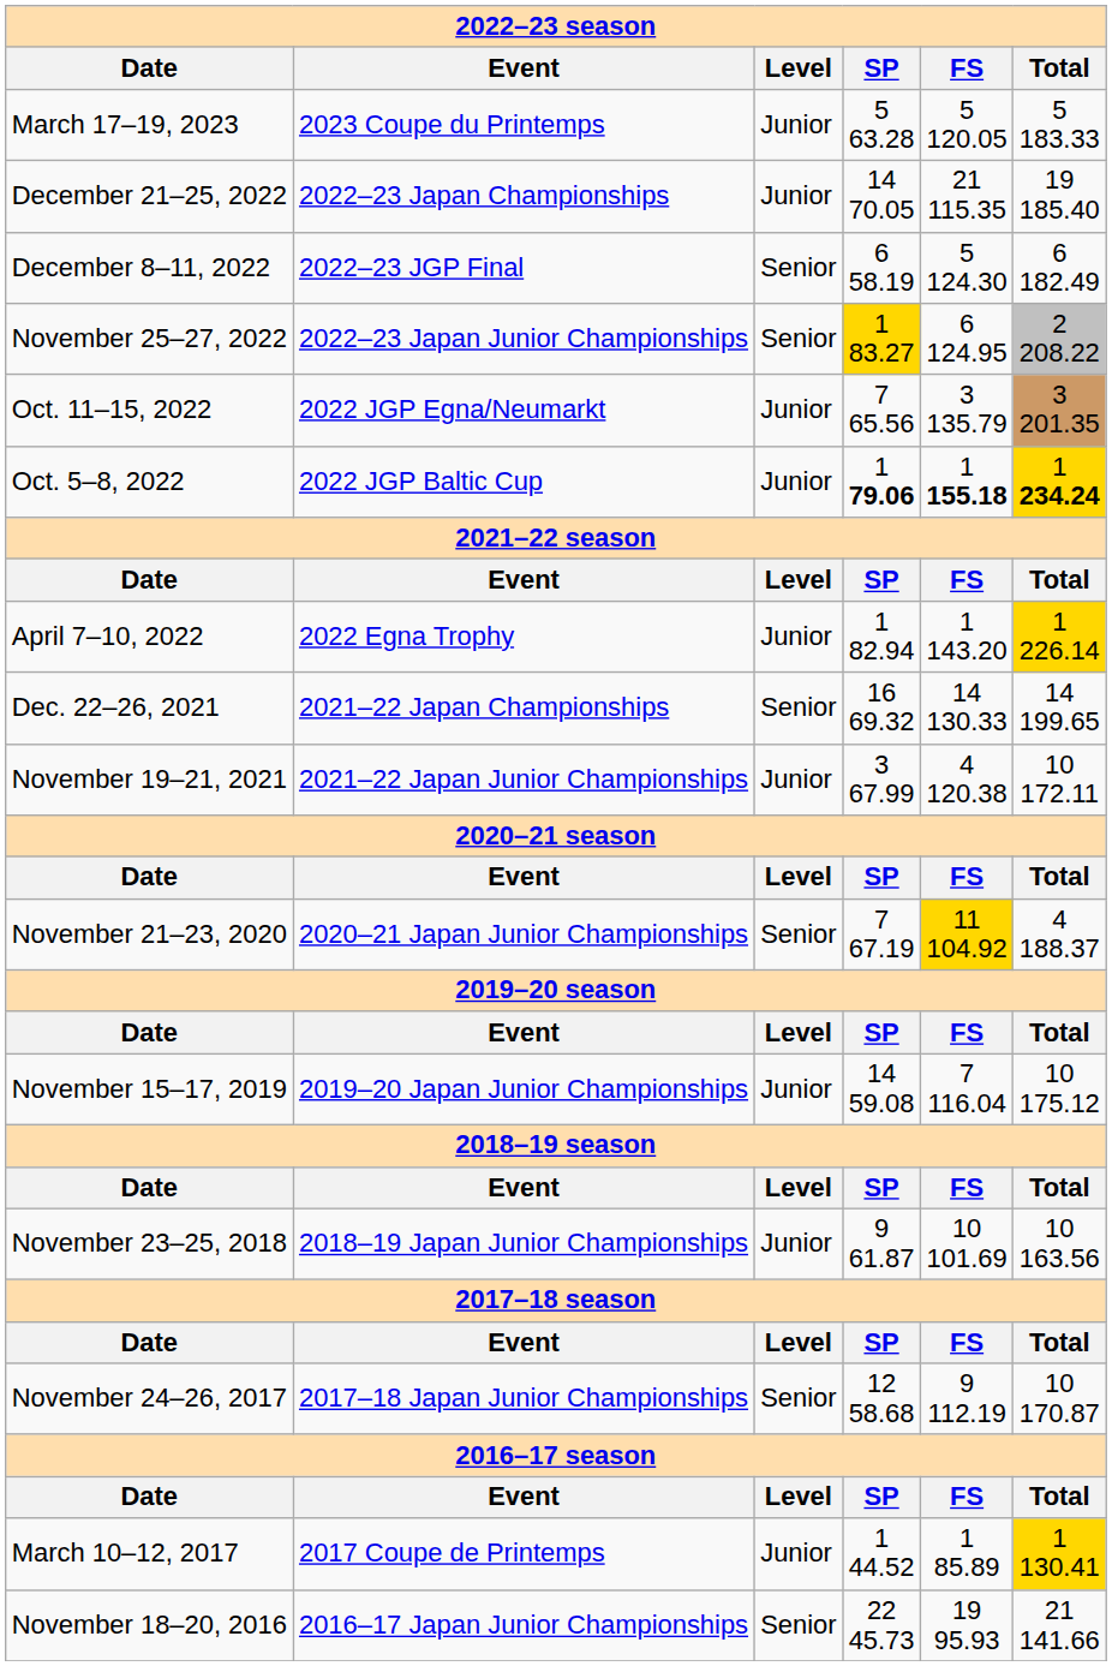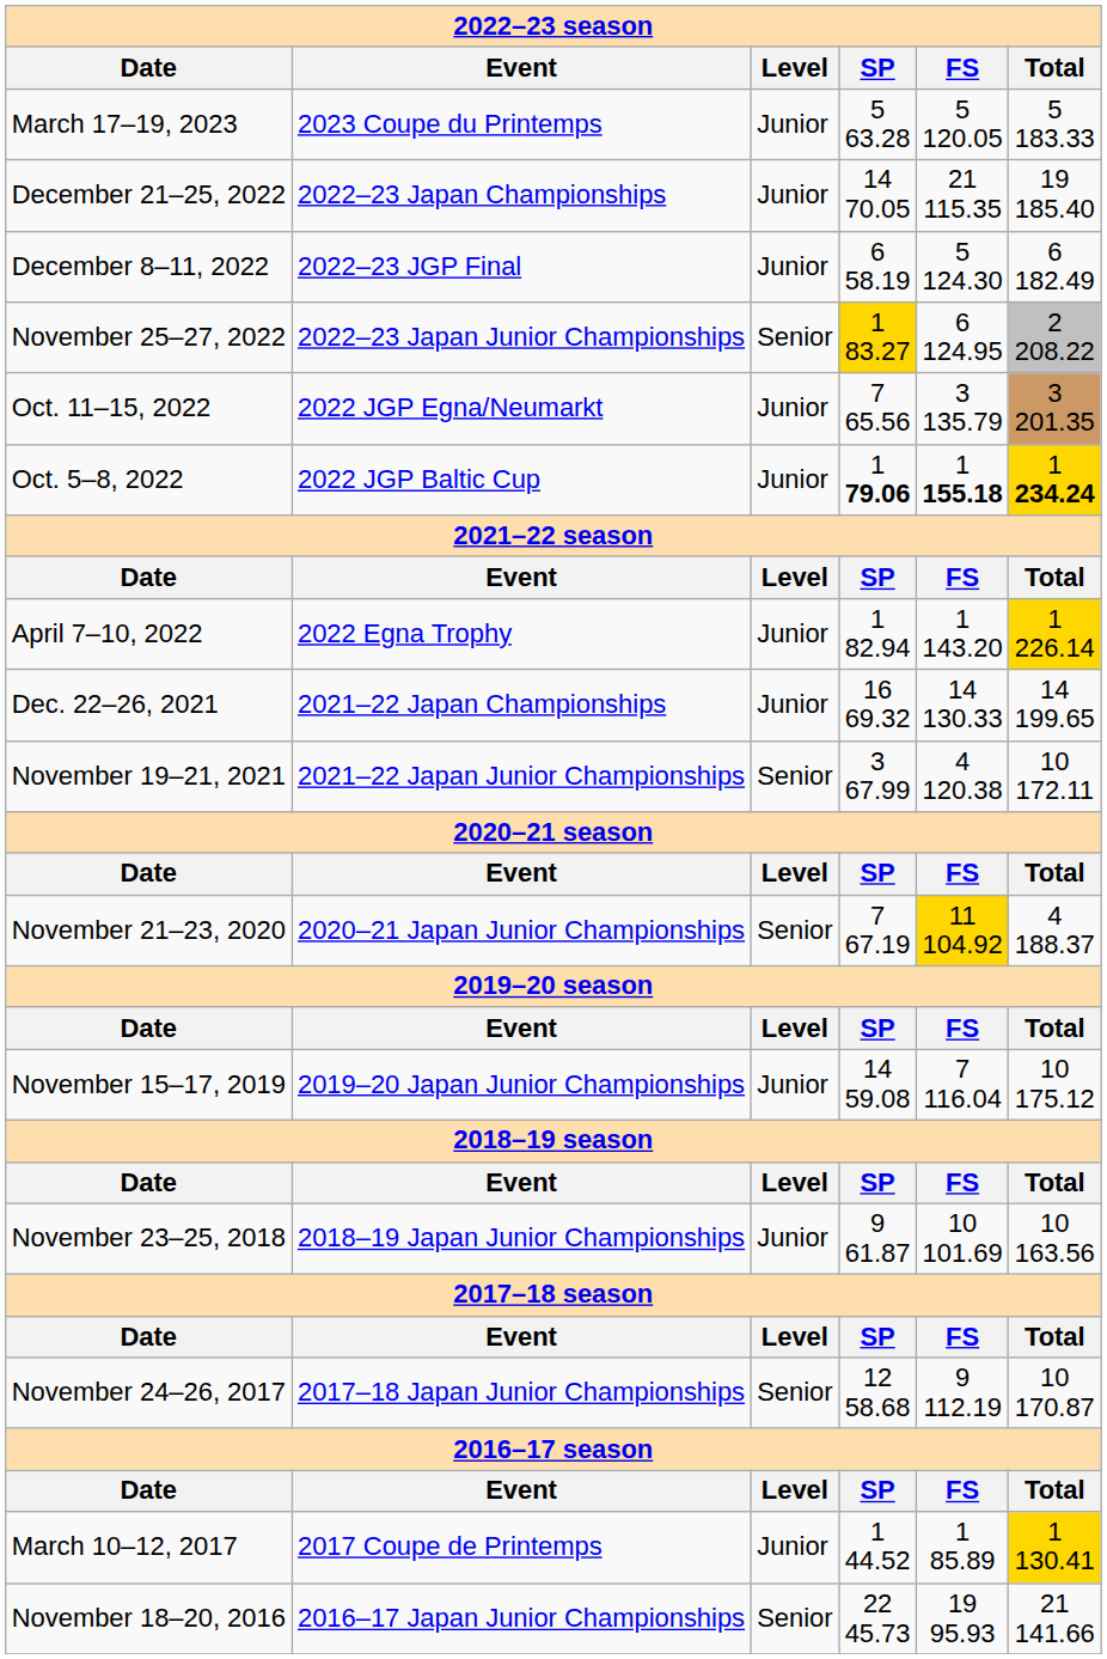December 8–11, 2022 | 2022–23 season / Level: Senior -> Junior
Dec. 22–26, 2021 | 2022–23 season / Level: Senior -> Junior
November 19–21, 2021 | 2022–23 season / Level: Junior -> Senior
